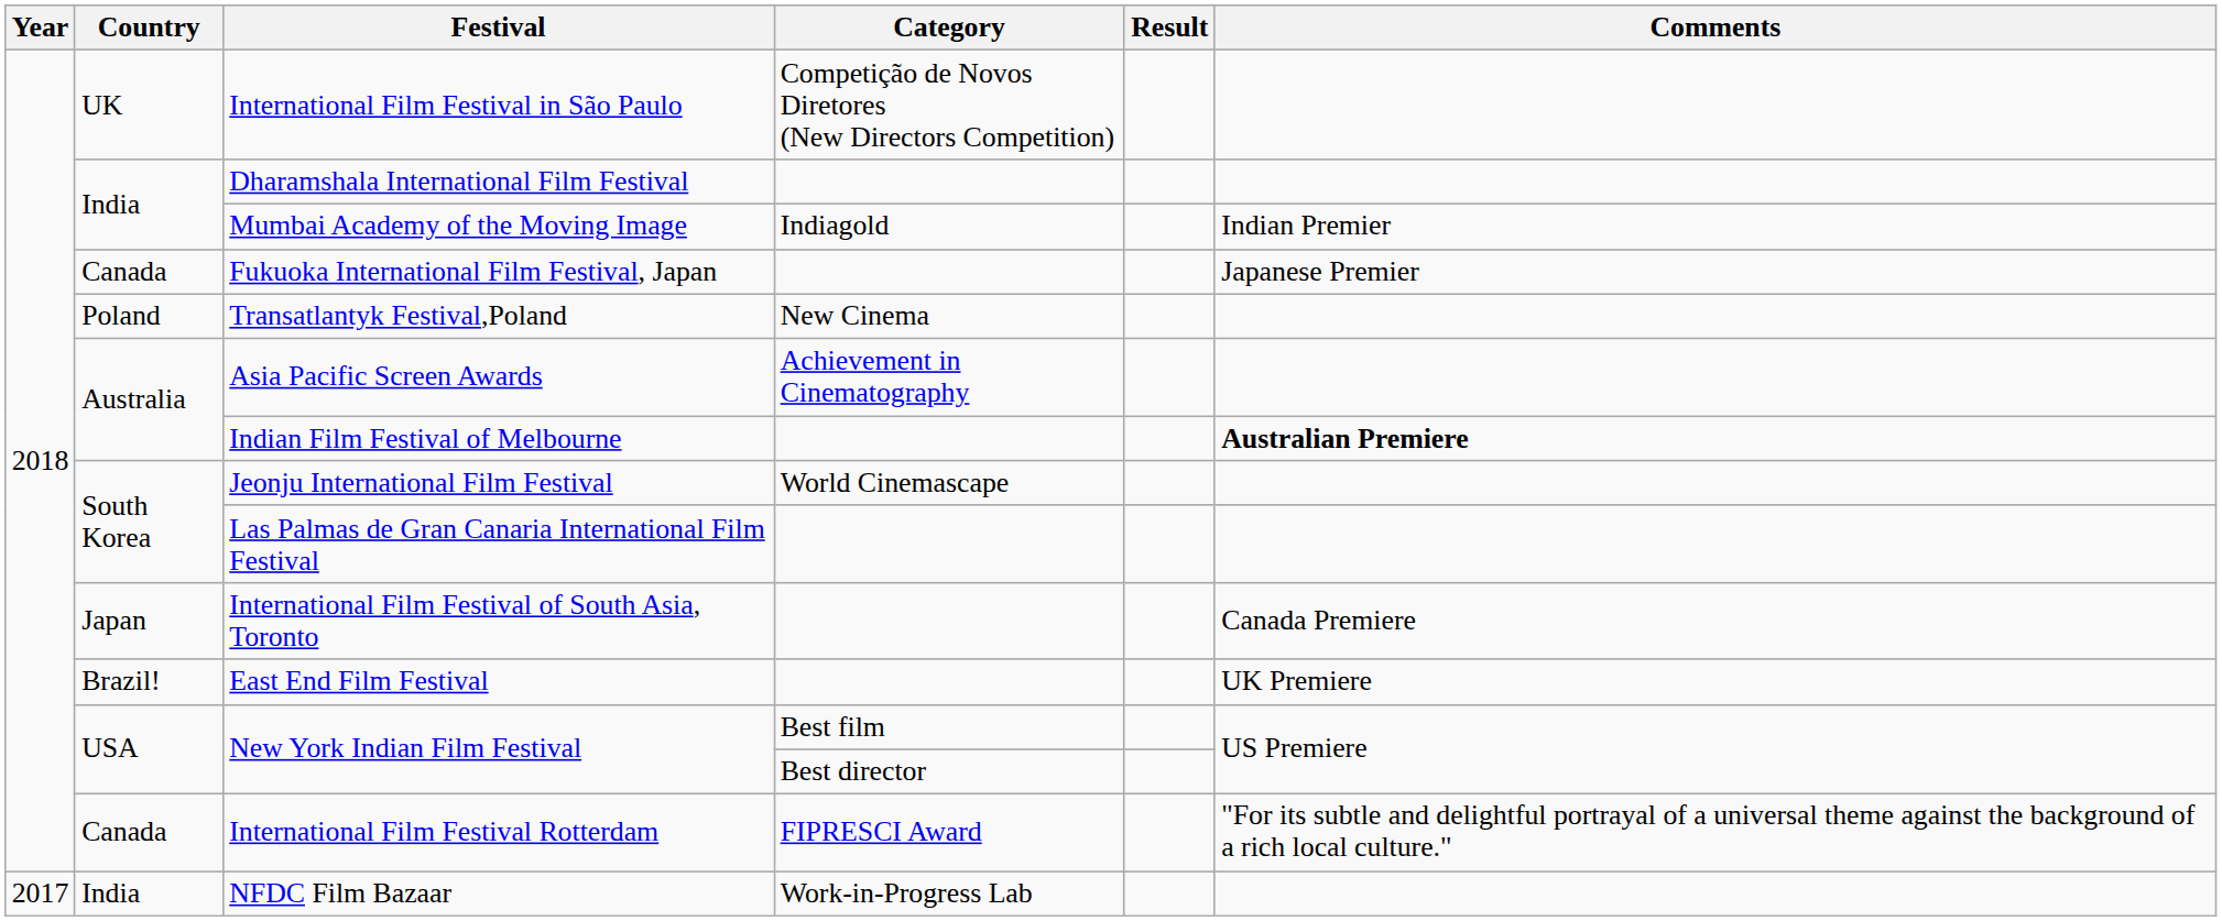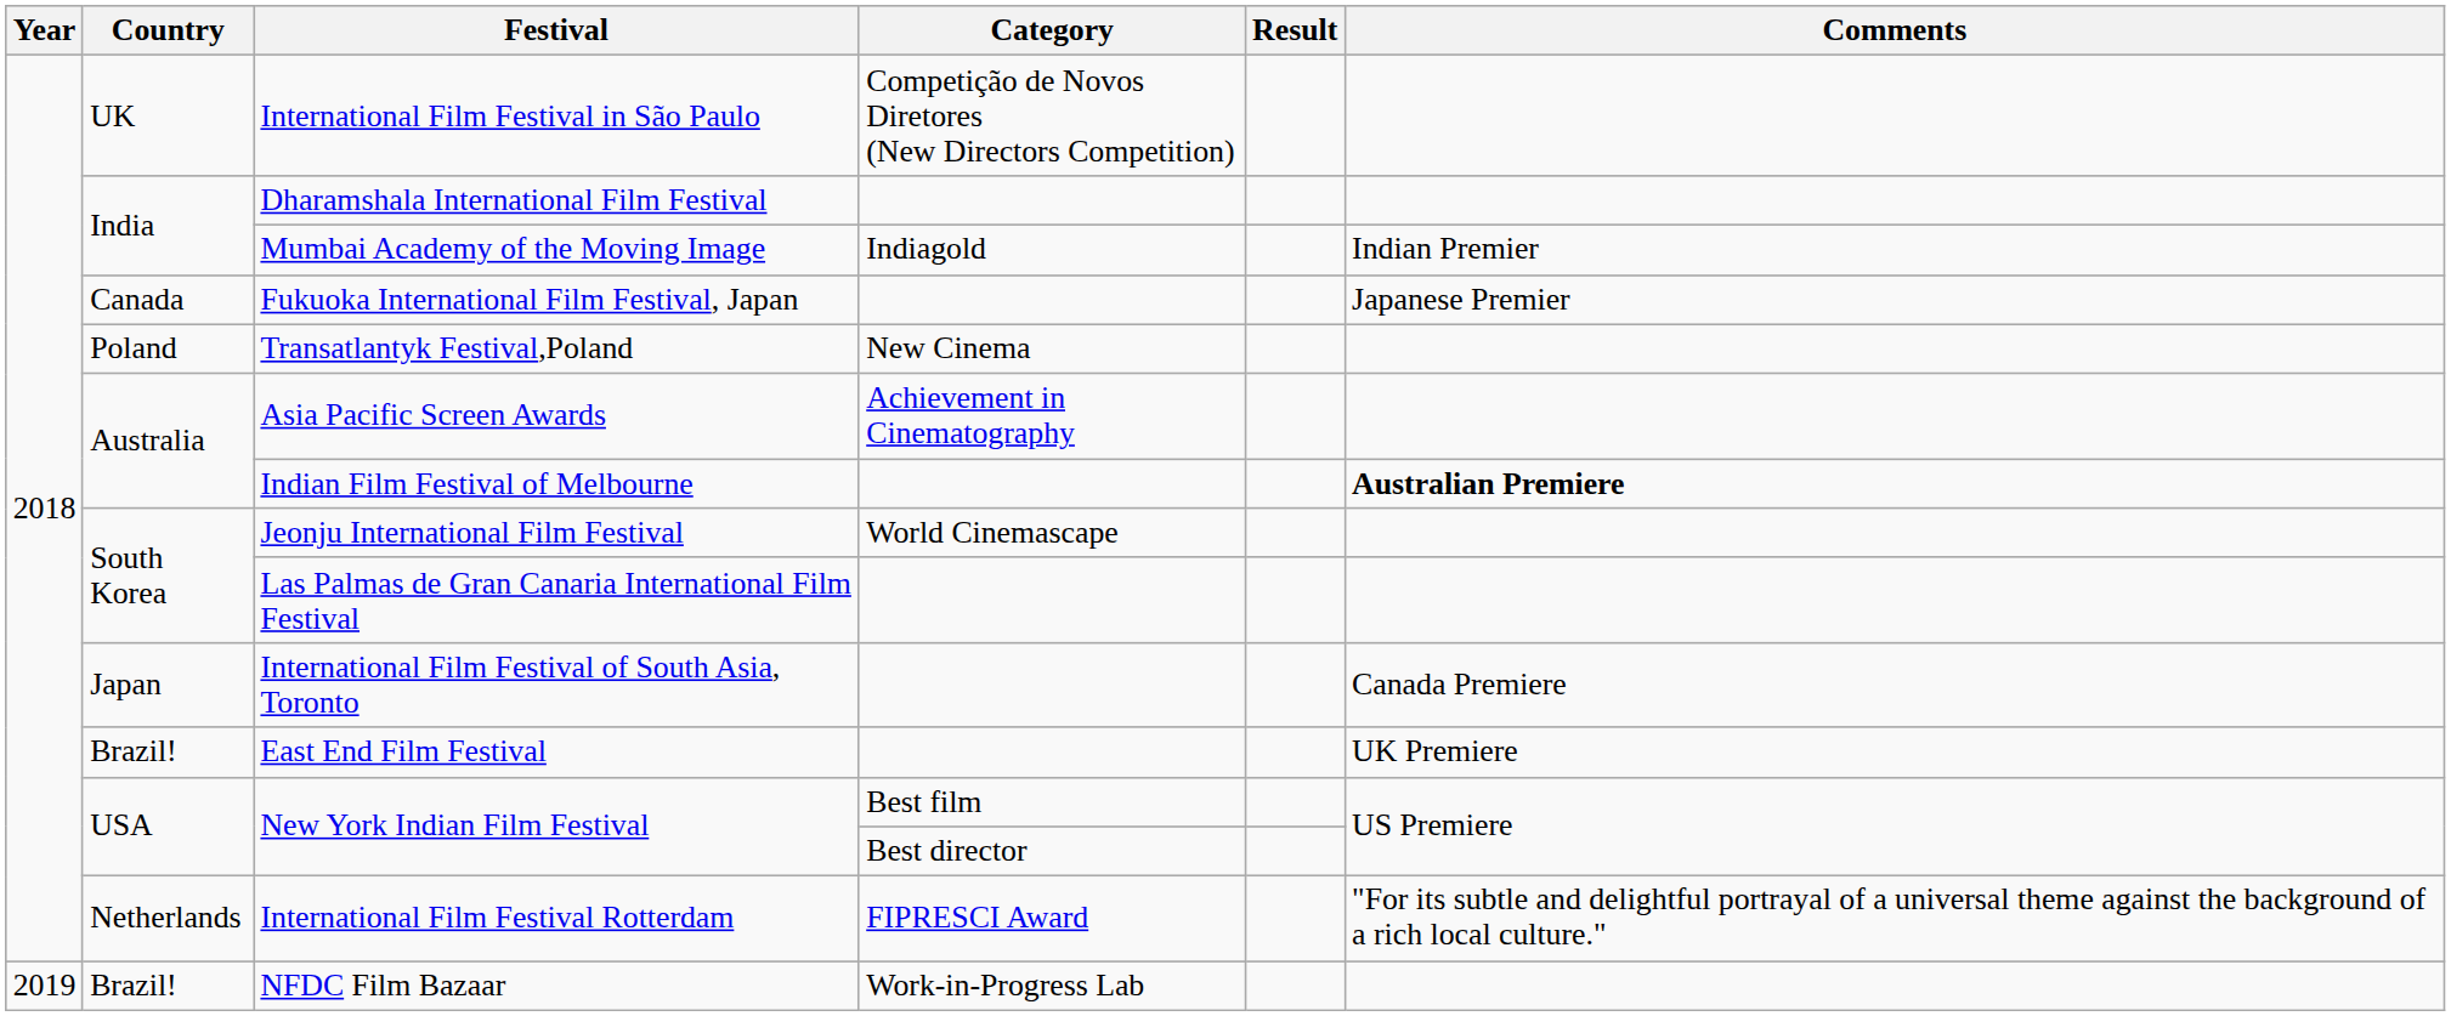International Film Festival Rotterdam | Country: Canada -> Netherlands
NFDC Film Bazaar | Year: 2017 -> 2019
NFDC Film Bazaar | Country: India -> Brazil!
